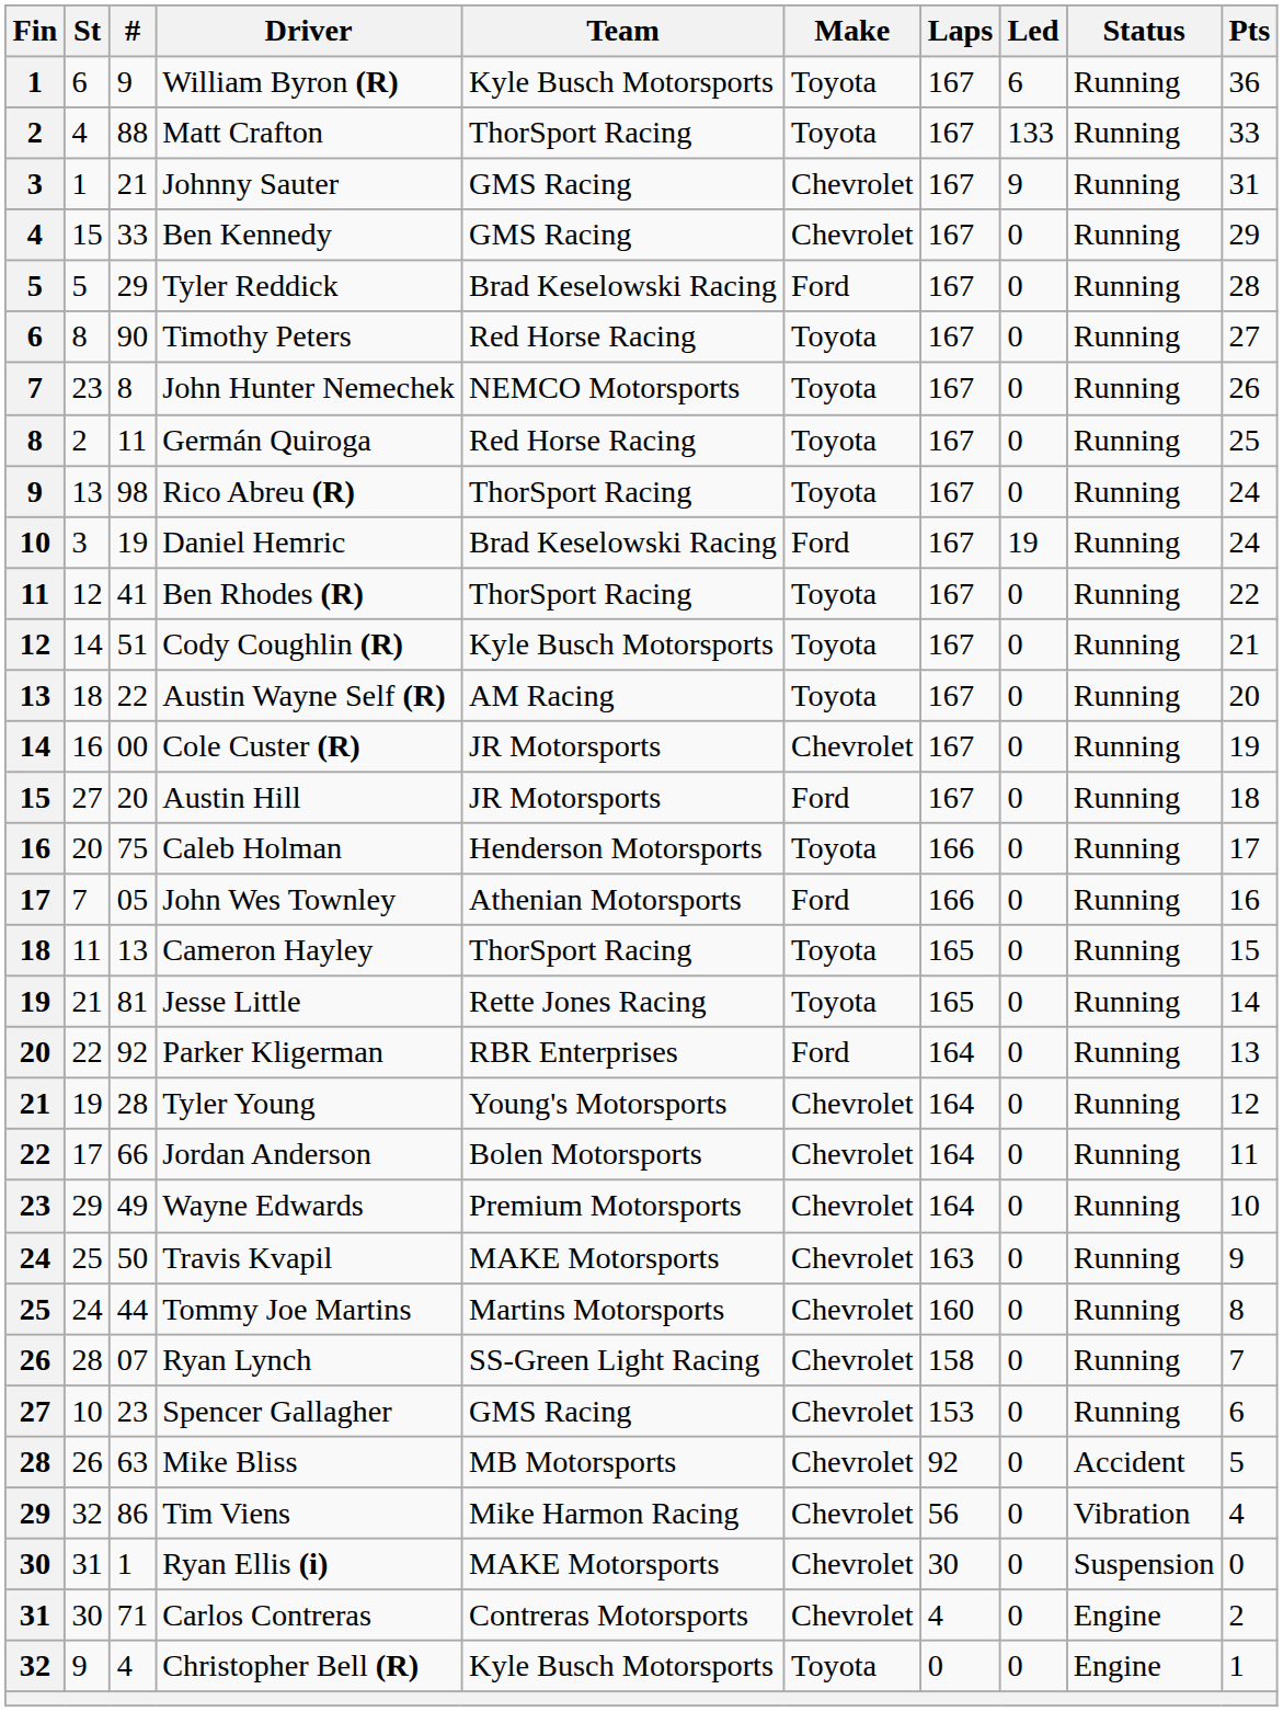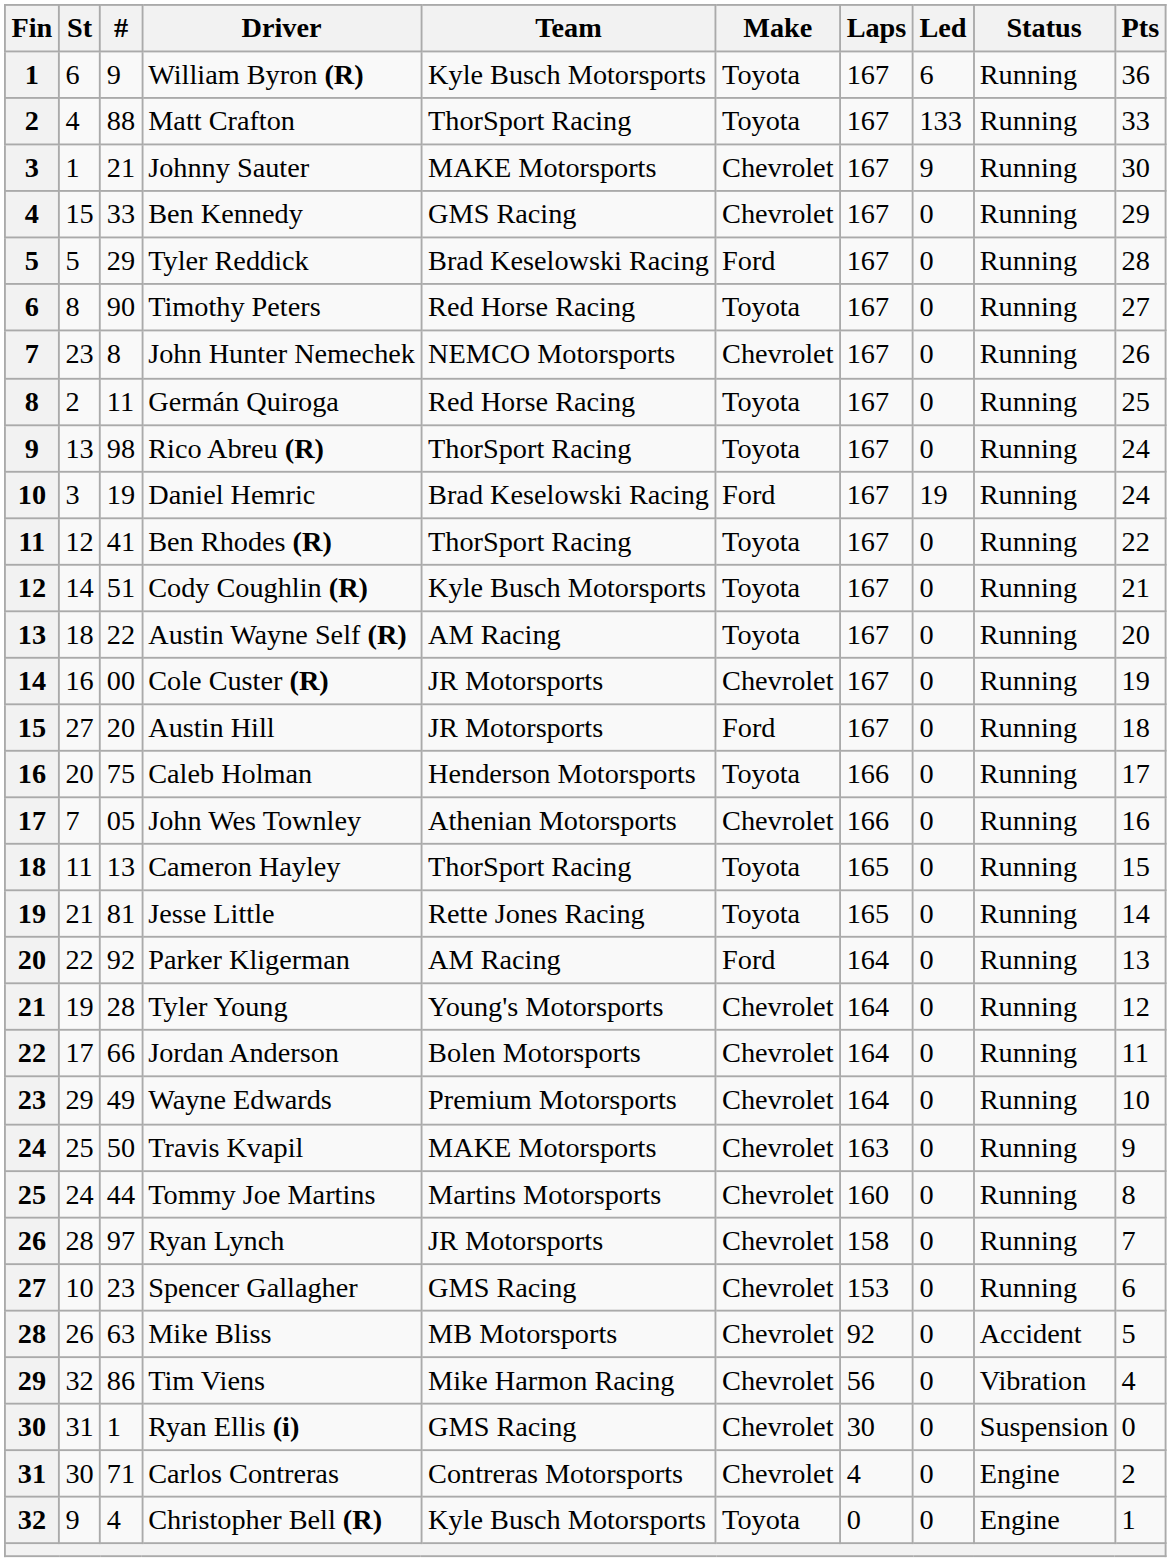Johnny Sauter | Team: GMS Racing -> MAKE Motorsports
Johnny Sauter | Pts: 31 -> 30
John Hunter Nemechek | Make: Toyota -> Chevrolet
John Wes Townley | Make: Ford -> Chevrolet
Parker Kligerman | Team: RBR Enterprises -> AM Racing
Ryan Lynch | #: 07 -> 97
Ryan Lynch | Team: SS-Green Light Racing -> JR Motorsports
Ryan Ellis (i) | Team: MAKE Motorsports -> GMS Racing
